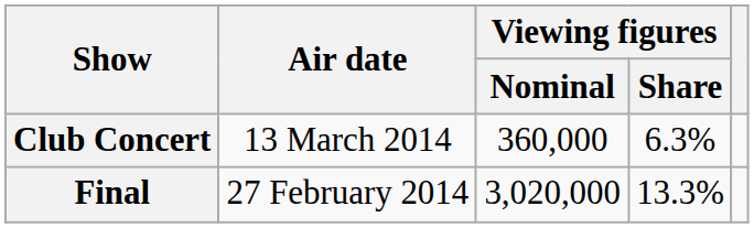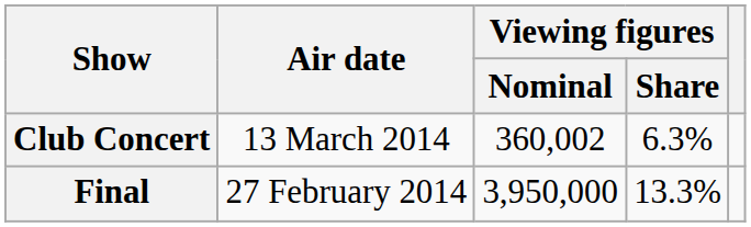Club Concert | Viewing figures / Nominal: 360,000 -> 360,002
Final | Viewing figures / Nominal: 3,020,000 -> 3,950,000
